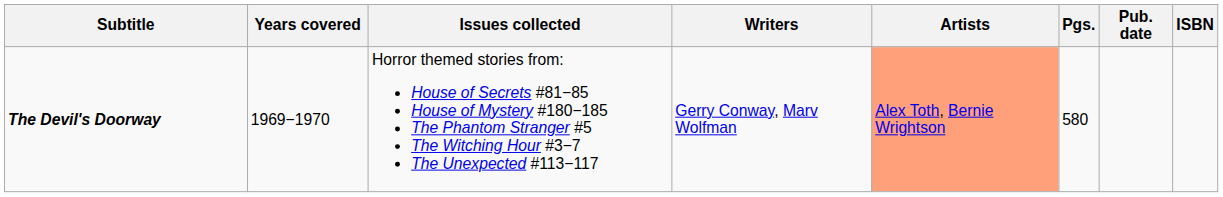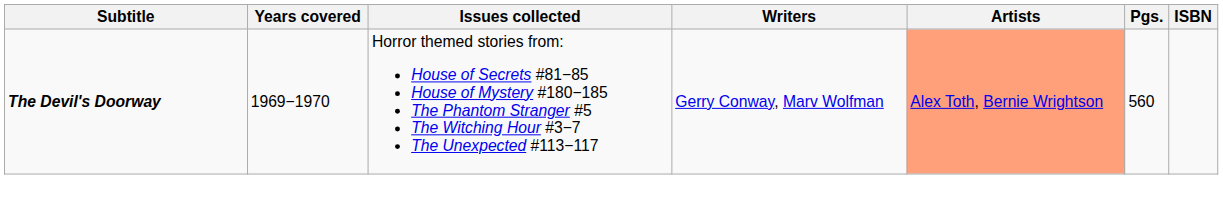- column: Pub. date
The Devil's Doorway | Pgs.: 580 -> 560
